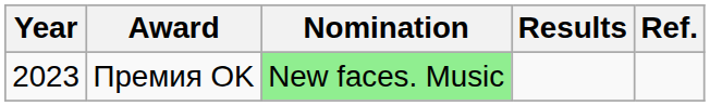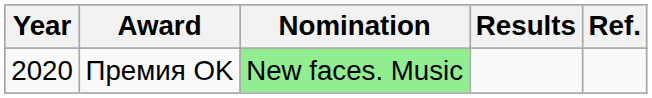Премия OK | Year: 2023 -> 2020
